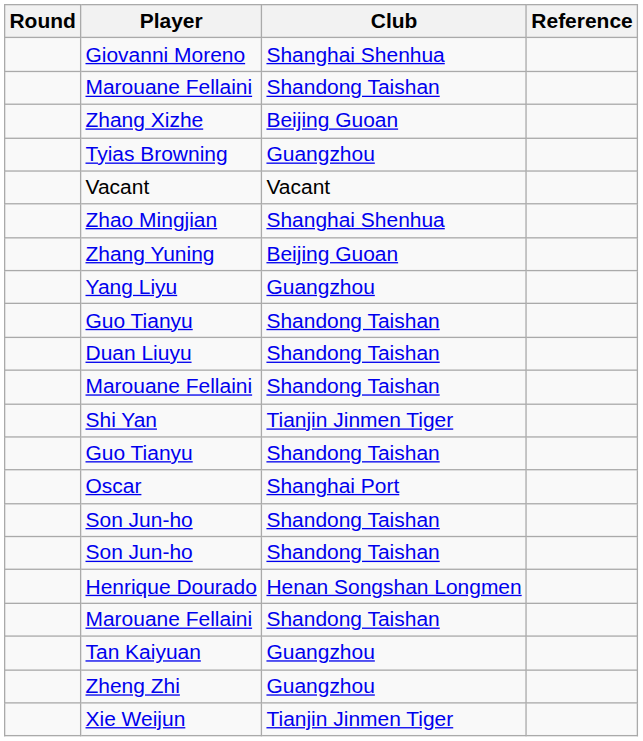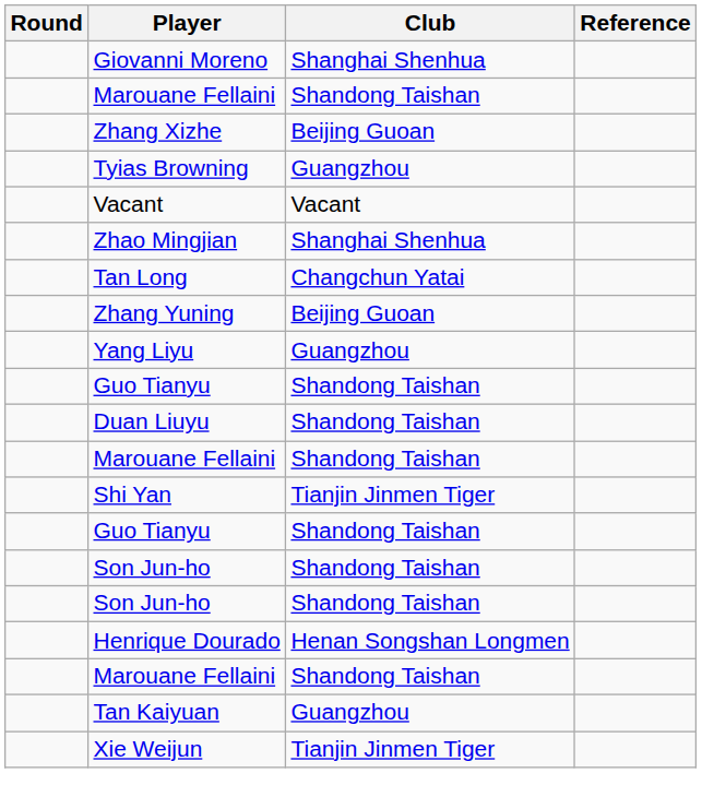+ row: Tan Long | Changchun Yatai
- row: Oscar | Shanghai Port
- row: Zheng Zhi | Guangzhou
